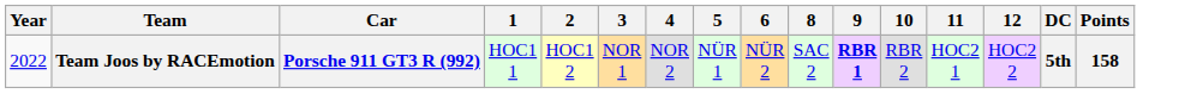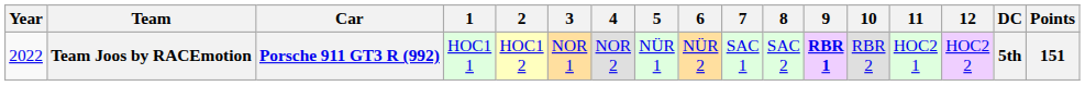+ column: 7 | SAC 1
Team Joos by RACEmotion | Points: 158 -> 151
